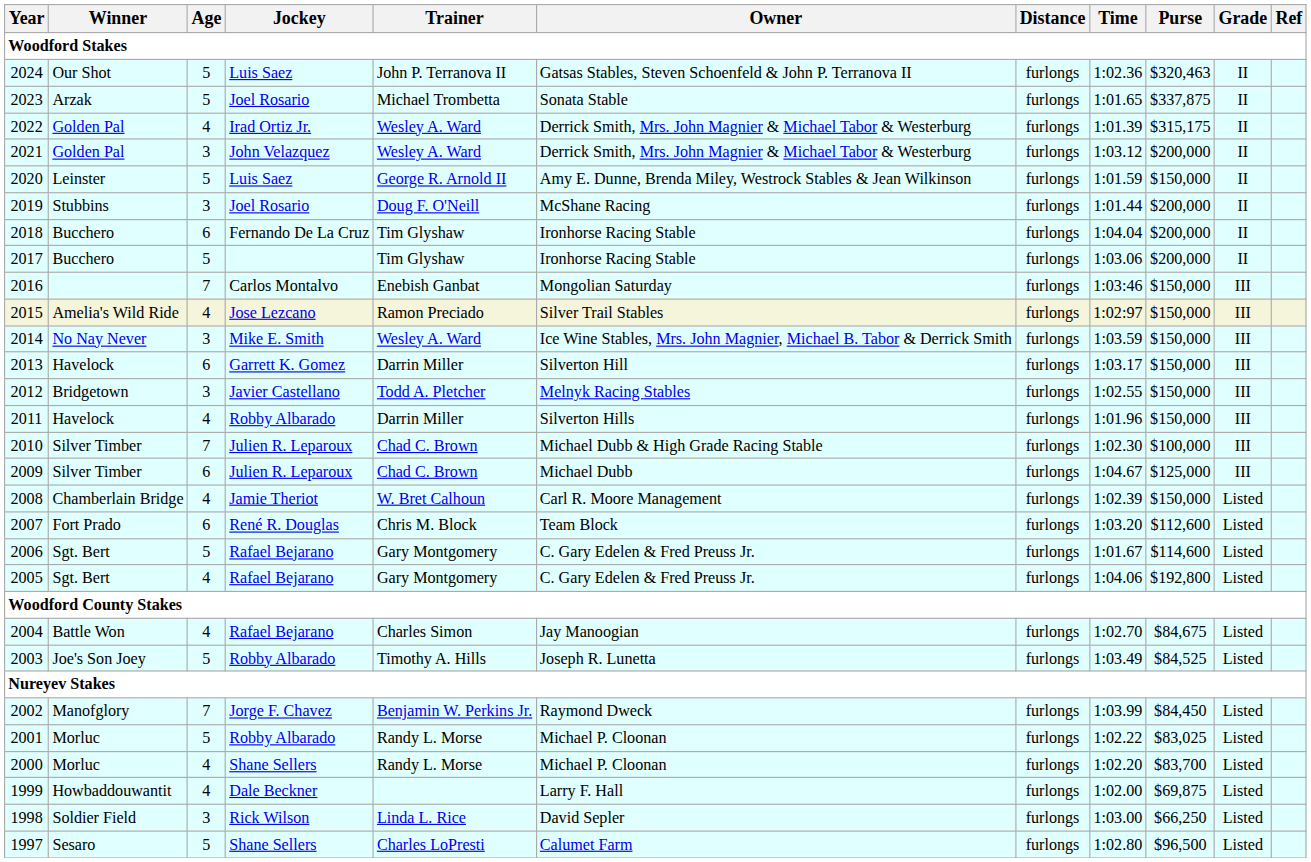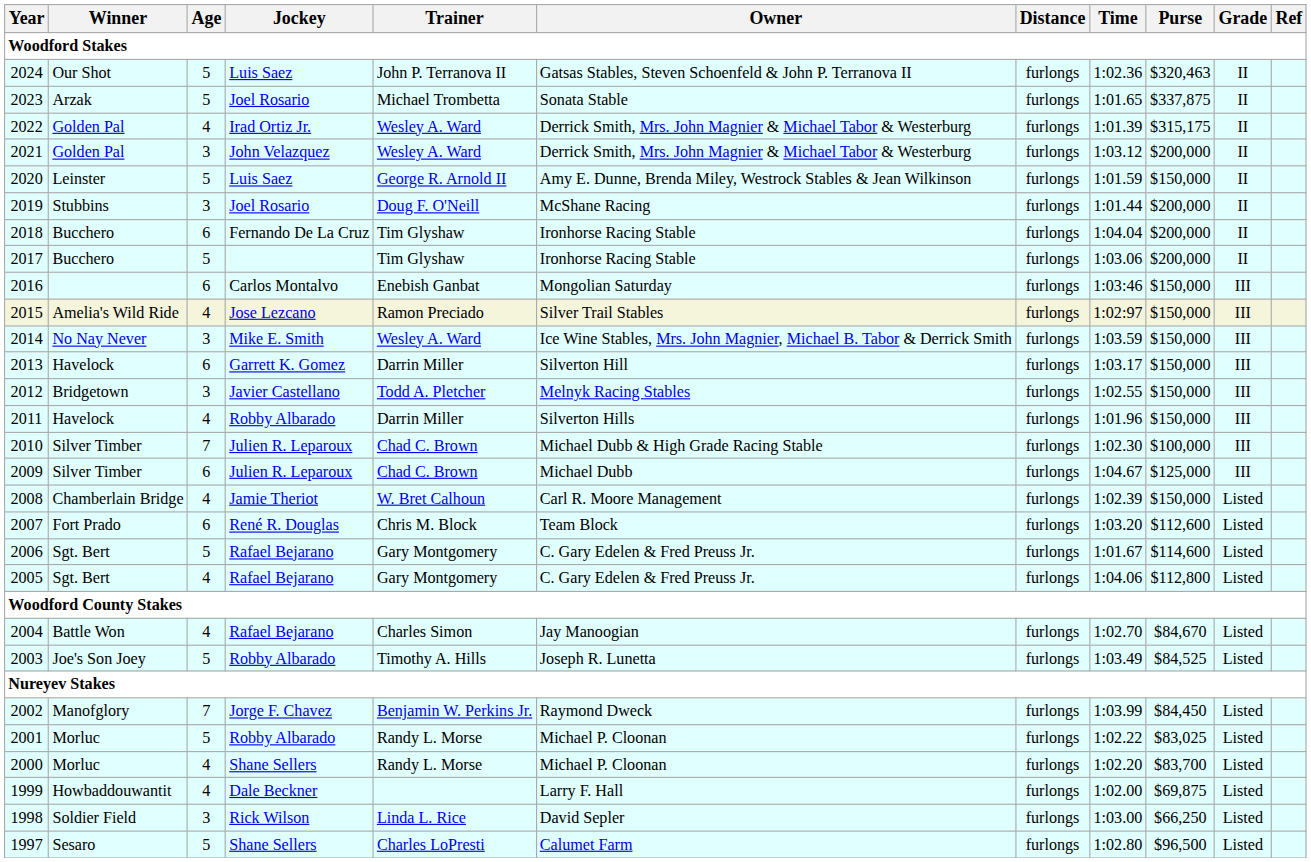2016 | Age: 7 -> 6
2005 | Purse: $192,800 -> $112,800
2004 | Purse: $84,675 -> $84,670
